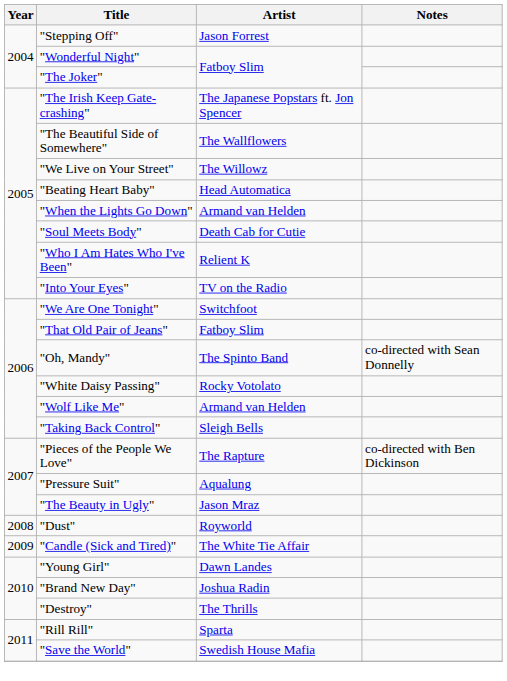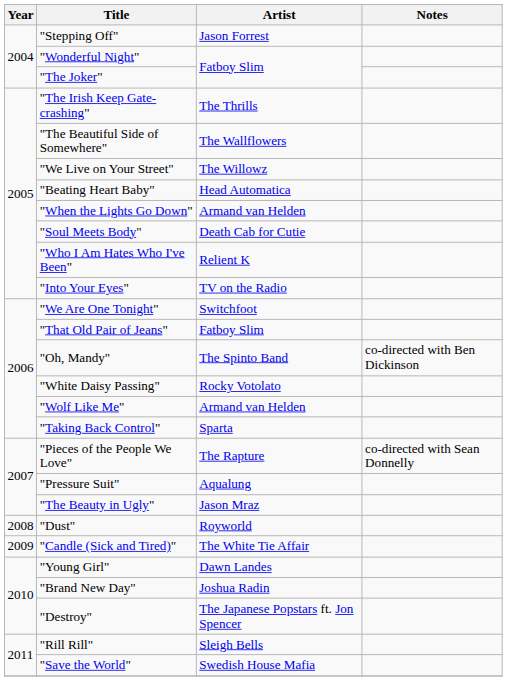"The Irish Keep Gate-crashing" | Artist: The Japanese Popstars ft. Jon Spencer -> The Thrills
"Oh, Mandy" | Notes: co-directed with Sean Donnelly -> co-directed with Ben Dickinson
"Taking Back Control" | Artist: Sleigh Bells -> Sparta
"Pieces of the People We Love" | Notes: co-directed with Ben Dickinson -> co-directed with Sean Donnelly
"Destroy" | Artist: The Thrills -> The Japanese Popstars ft. Jon Spencer
"Rill Rill" | Artist: Sparta -> Sleigh Bells
